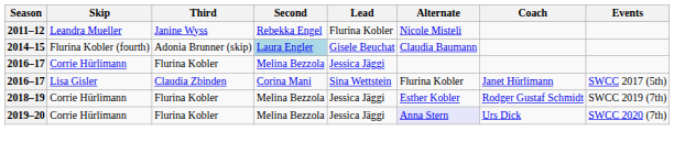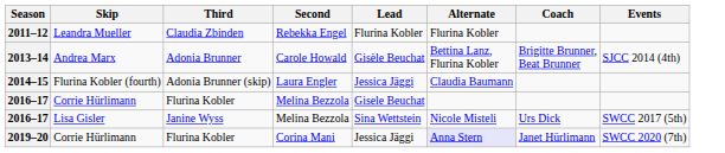2011–12 | Third: Janine Wyss -> Claudia Zbinden
2011–12 | Alternate: Nicole Misteli -> Flurina Kobler
+ row: 2013–14 | Andrea Marx | Adonia Brunner | Carole Howald | Gisèle Beuchat | Bettina Lanz, Flurina Kobler | Brigitte Brunner, Beat Brunner | SJCC 2014 (4th)
2014–15 | Second: lightblue background -> no background
2014–15 | Lead: Gisele Beuchat -> Jessica Jäggi
2016–17 / Corrie Hürlimann | Lead: Jessica Jäggi -> Gisele Beuchat
2016–17 / Lisa Gisler | Third: Claudia Zbinden -> Janine Wyss
2016–17 / Lisa Gisler | Second: Corina Mani -> Melina Bezzola
2016–17 / Lisa Gisler | Alternate: Flurina Kobler -> Nicole Misteli
2016–17 / Lisa Gisler | Coach: Janet Hürlimann -> Urs Dick
- row: 2018–19 | Corrie Hürlimann | Flurina Kobler | Melina Bezzola | Jessica Jäggi | Esther Kobler | Rodger Gustaf Schmidt | SWCC 2019 (7th)
2019–20 | Second: Melina Bezzola -> Corina Mani
2019–20 | Coach: Urs Dick -> Janet Hürlimann
